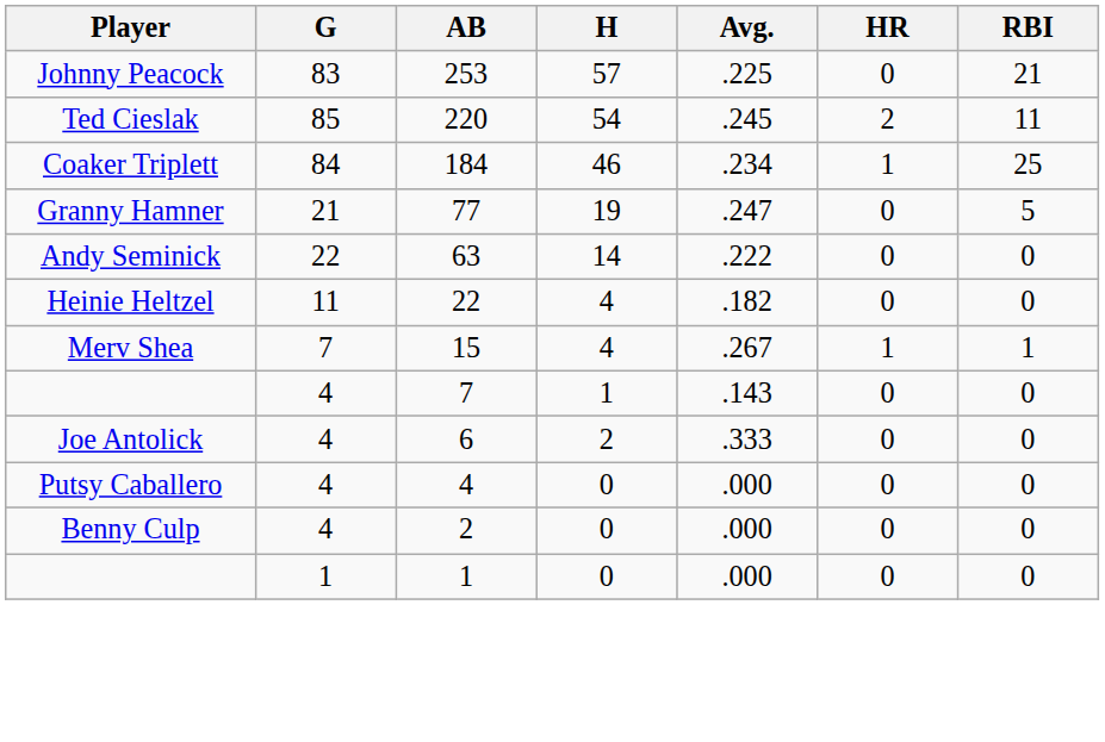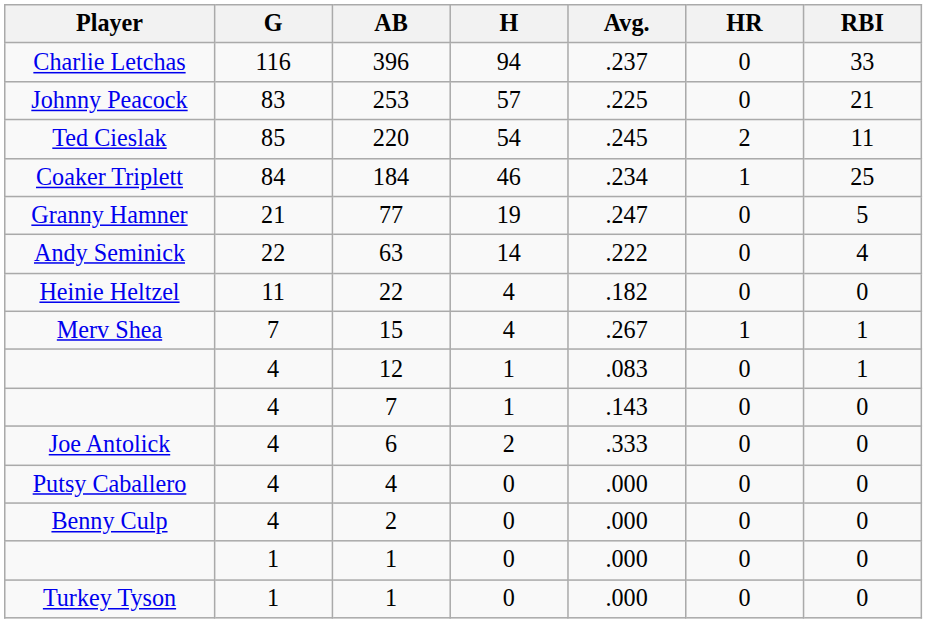+ row: Charlie Letchas | 116 | 396 | 94 | .237 | 0 | 33
63 | RBI: 0 -> 4
+ row: 4 | 12 | 1 | .083 | 0 | 1
+ row: Turkey Tyson | 1 | 1 | 0 | .000 | 0 | 0
